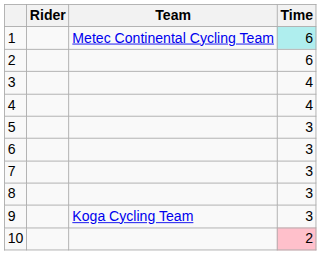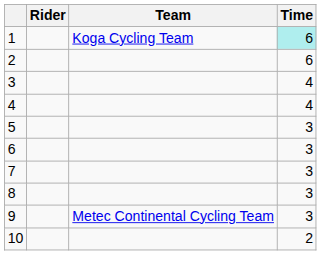1 | Team: Metec Continental Cycling Team -> Koga Cycling Team
9 | Team: Koga Cycling Team -> Metec Continental Cycling Team
10 | Time: pink background -> no background
